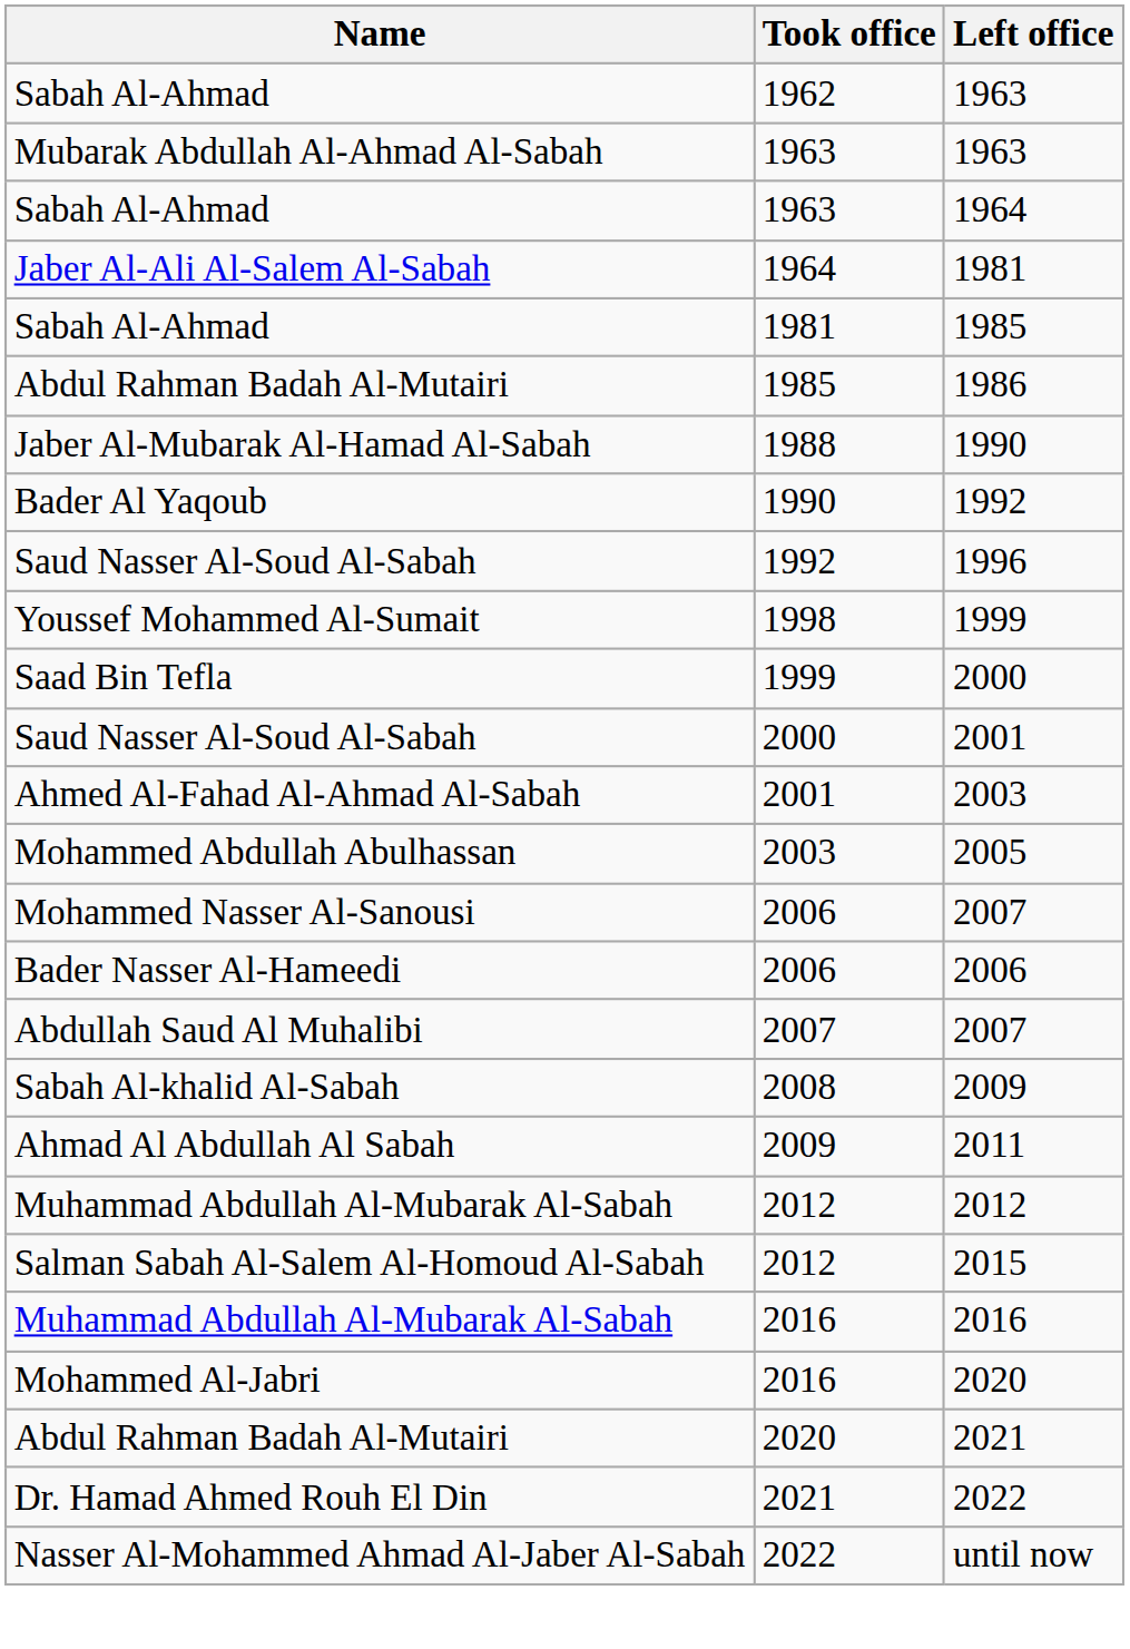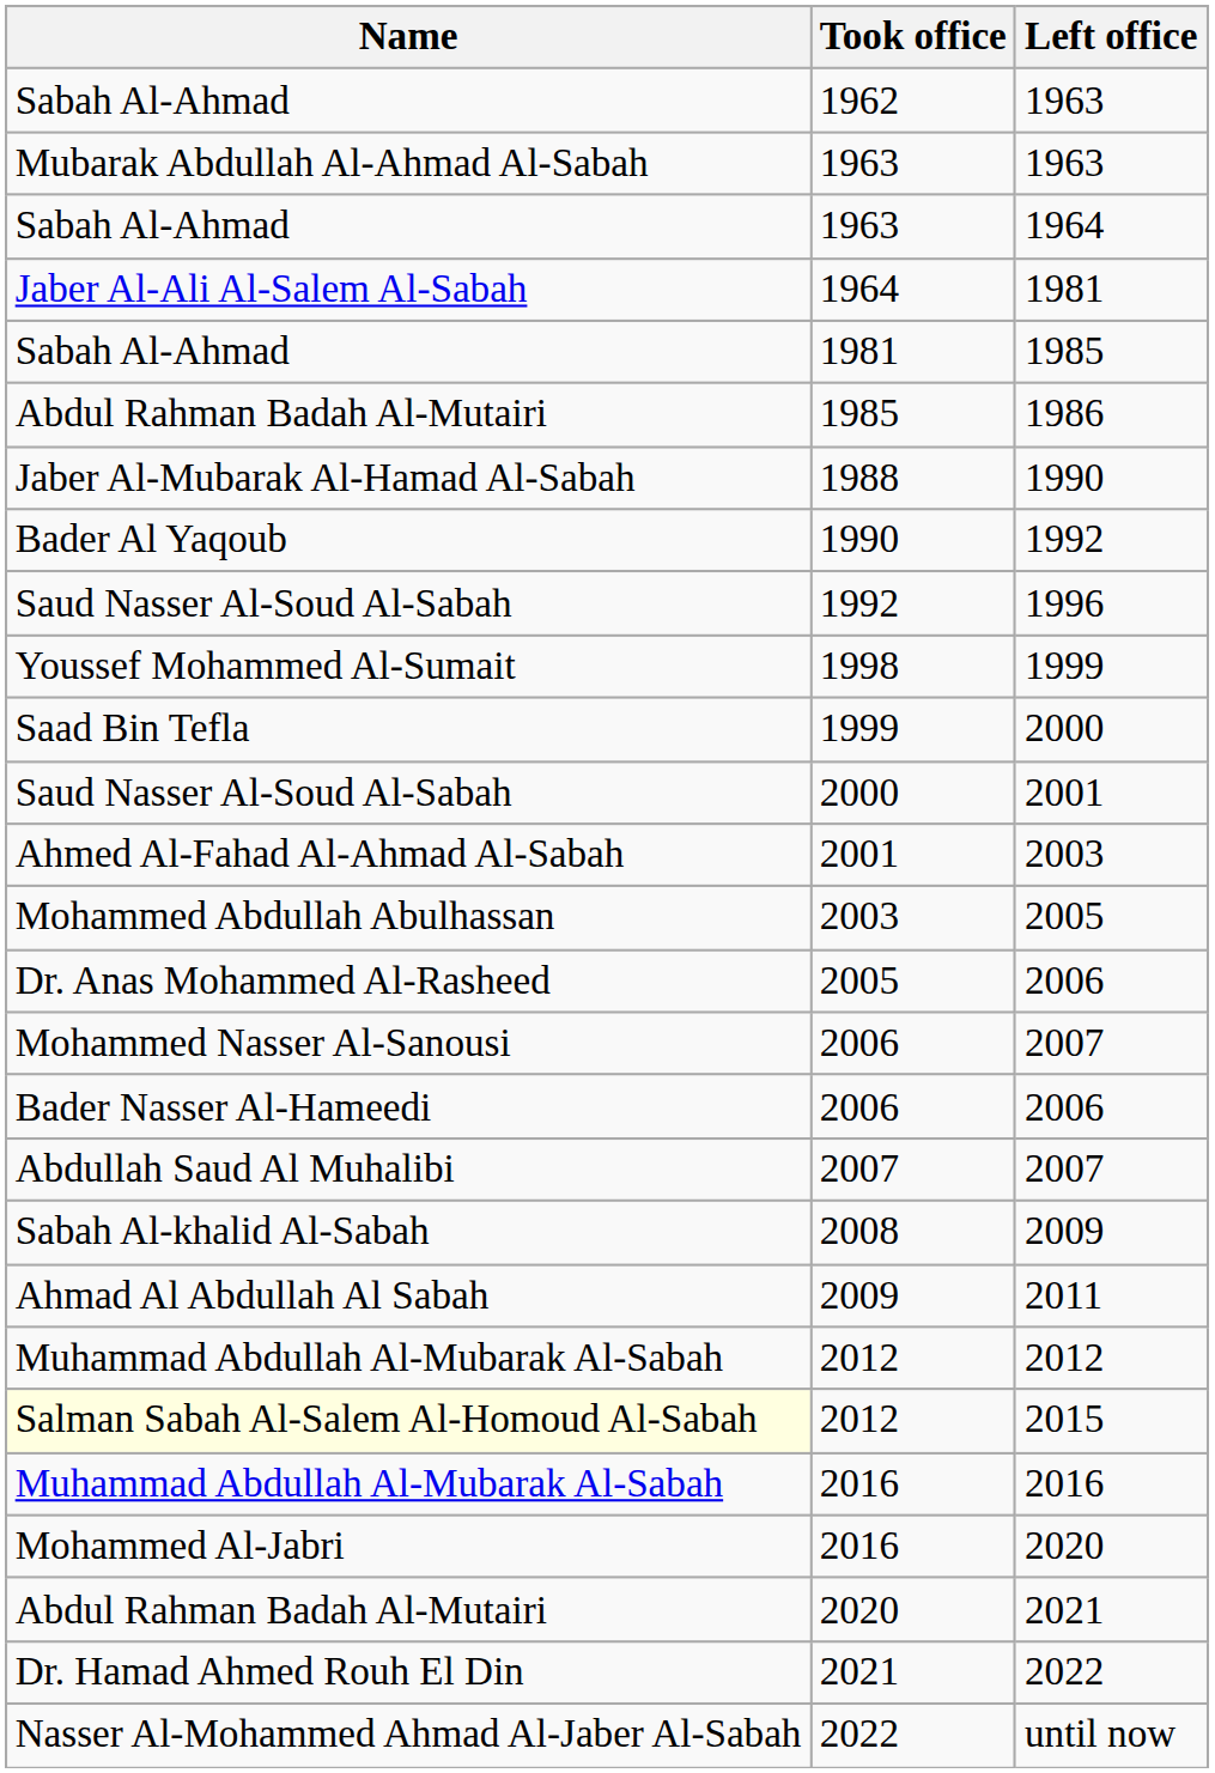+ row: Dr. Anas Mohammed Al-Rasheed | 2005 | 2006
2015 | Name: no background -> lightyellow background
